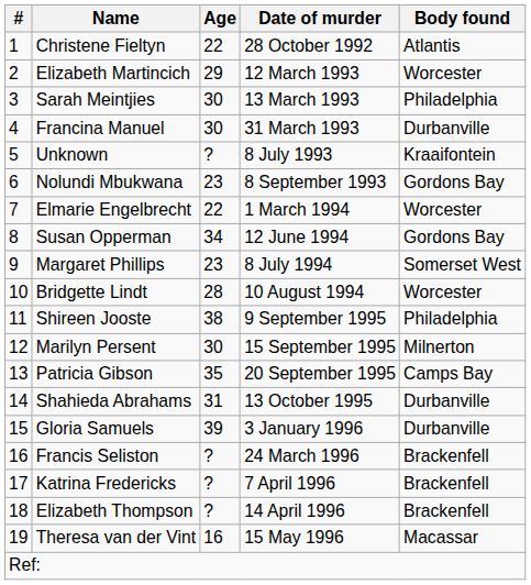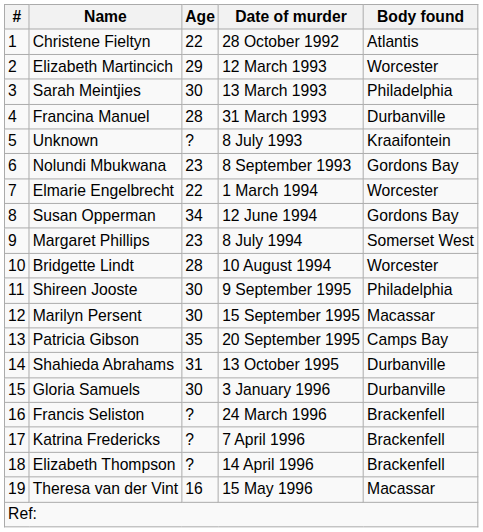Francina Manuel | Age: 30 -> 28
Shireen Jooste | Age: 38 -> 30
Marilyn Persent | Body found: Milnerton -> Macassar
Gloria Samuels | Age: 39 -> 30
